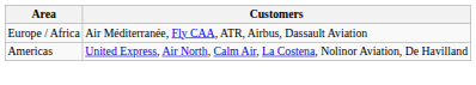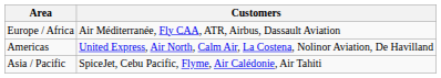+ row: Asia / Pacific | SpiceJet, Cebu Pacific, Flyme, Air Calédonie, Air Tahiti
